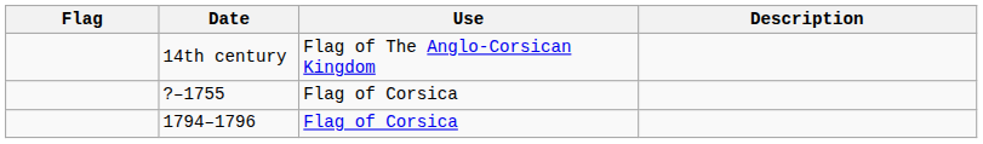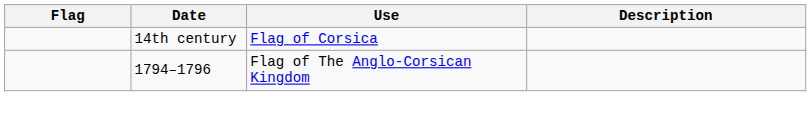14th century | Use: Flag of The Anglo-Corsican Kingdom -> Flag of Corsica
- row: ?–1755 | Flag of Corsica
1794–1796 | Use: Flag of Corsica -> Flag of The Anglo-Corsican Kingdom
